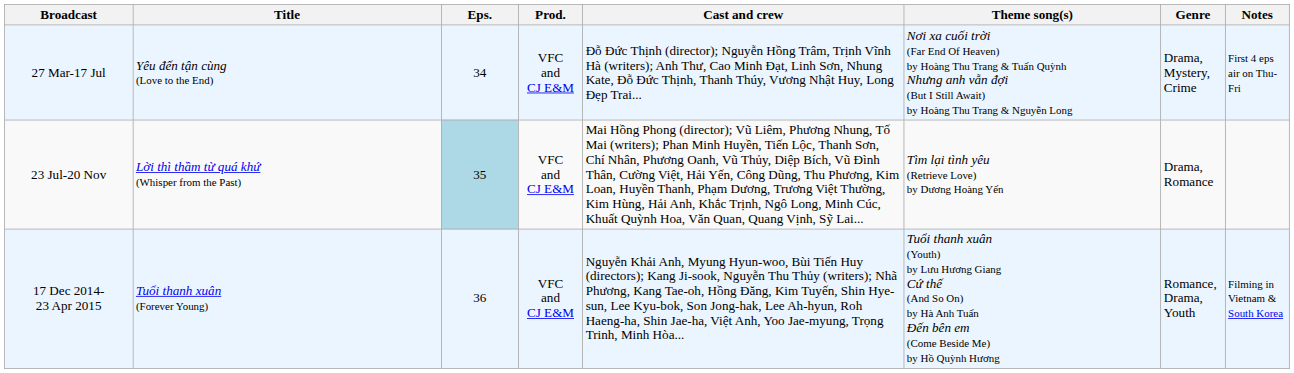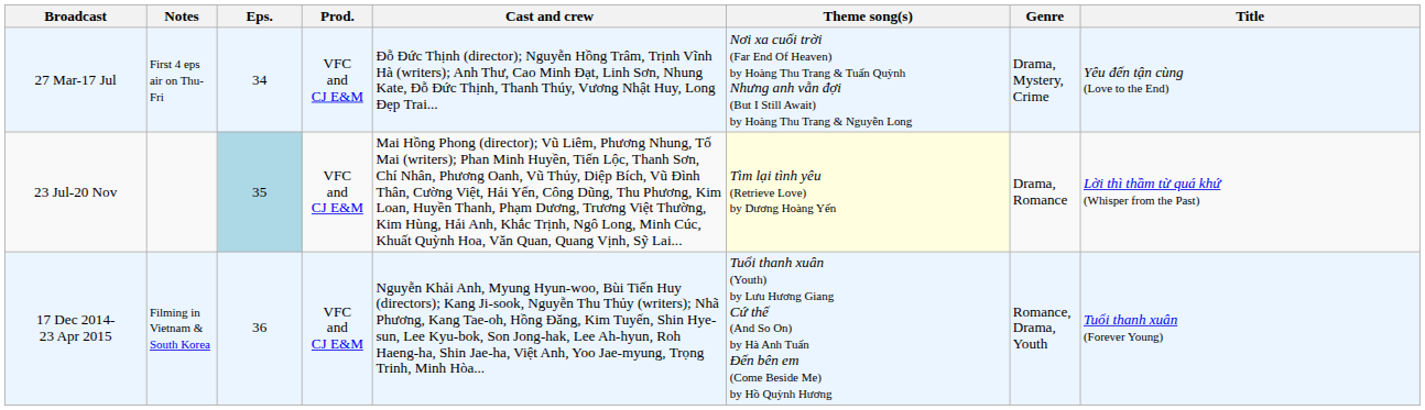columns swapped: Title <-> Notes
23 Jul-20 Nov | Theme song(s): no background -> lightyellow background
